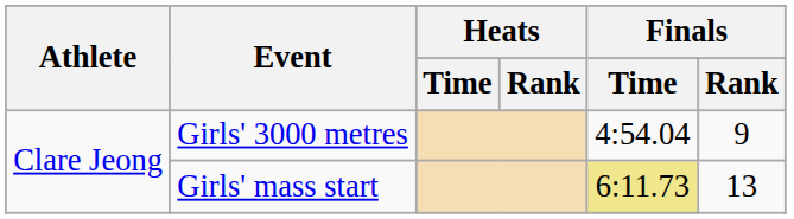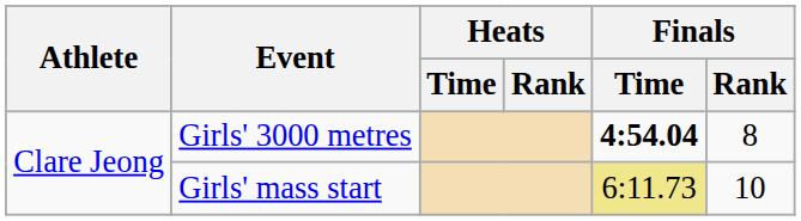Girls' 3000 metres | Finals / Time: normal -> bold
Girls' 3000 metres | Finals / Rank: 9 -> 8
Girls' mass start | Finals / Rank: 13 -> 10
